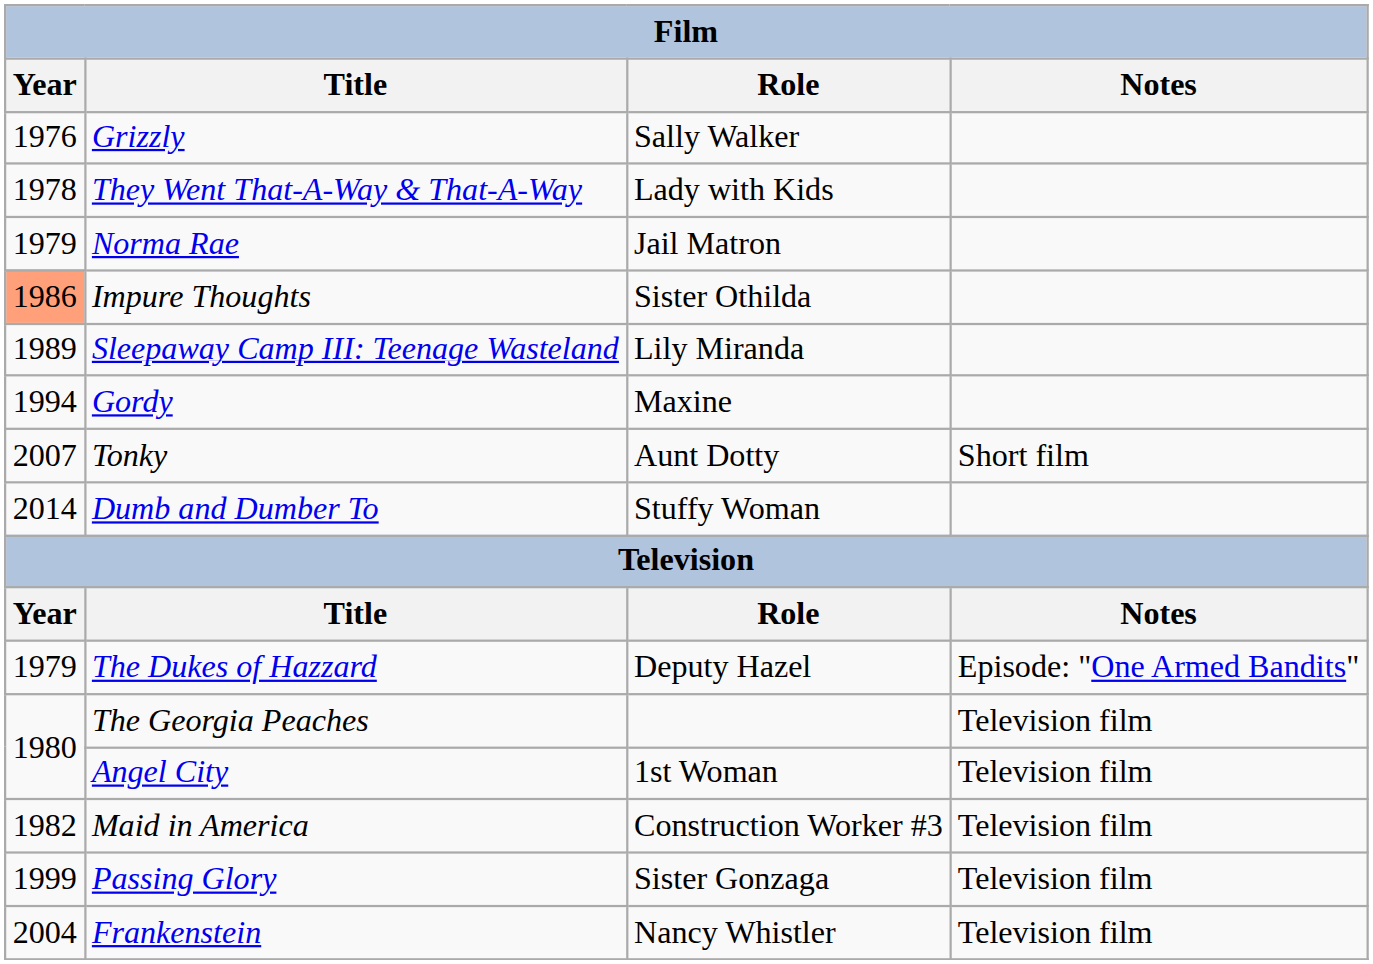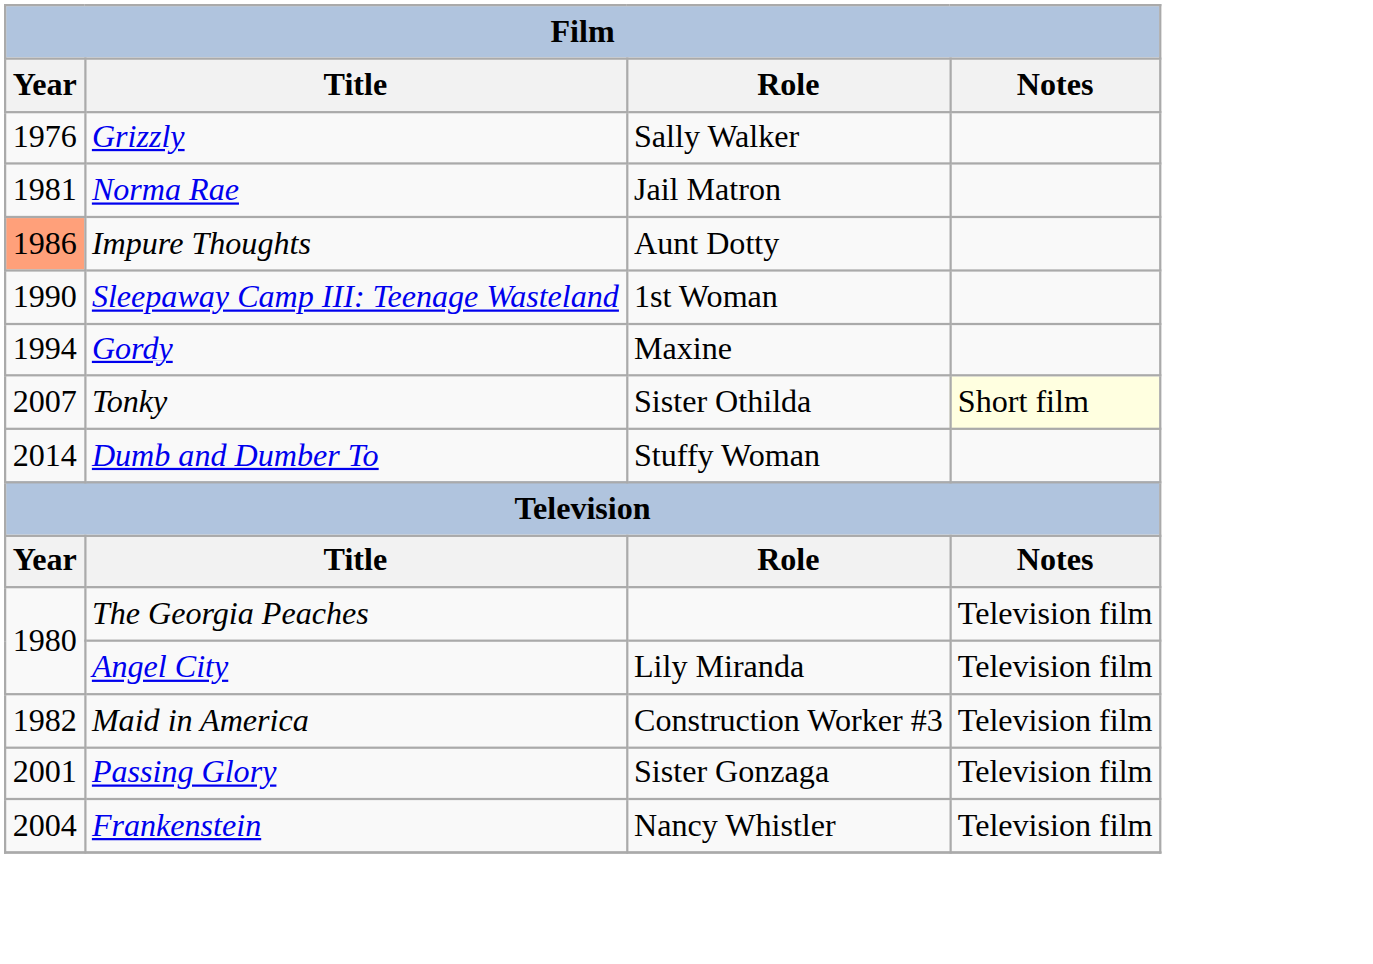- row: 1978 | They Went That-A-Way & That-A-Way | Lady with Kids
Norma Rae | Year: 1979 -> 1981
Impure Thoughts | Role: Sister Othilda -> Aunt Dotty
Sleepaway Camp III: Teenage Wasteland | Year: 1989 -> 1990
Sleepaway Camp III: Teenage Wasteland | Role: Lily Miranda -> 1st Woman
Tonky | Role: Aunt Dotty -> Sister Othilda
Tonky | Notes: no background -> lightyellow background
- row: 1979 | The Dukes of Hazzard | Deputy Hazel | Episode: "One Armed Bandits"
Angel City | Role: 1st Woman -> Lily Miranda
Passing Glory | Year: 1999 -> 2001
